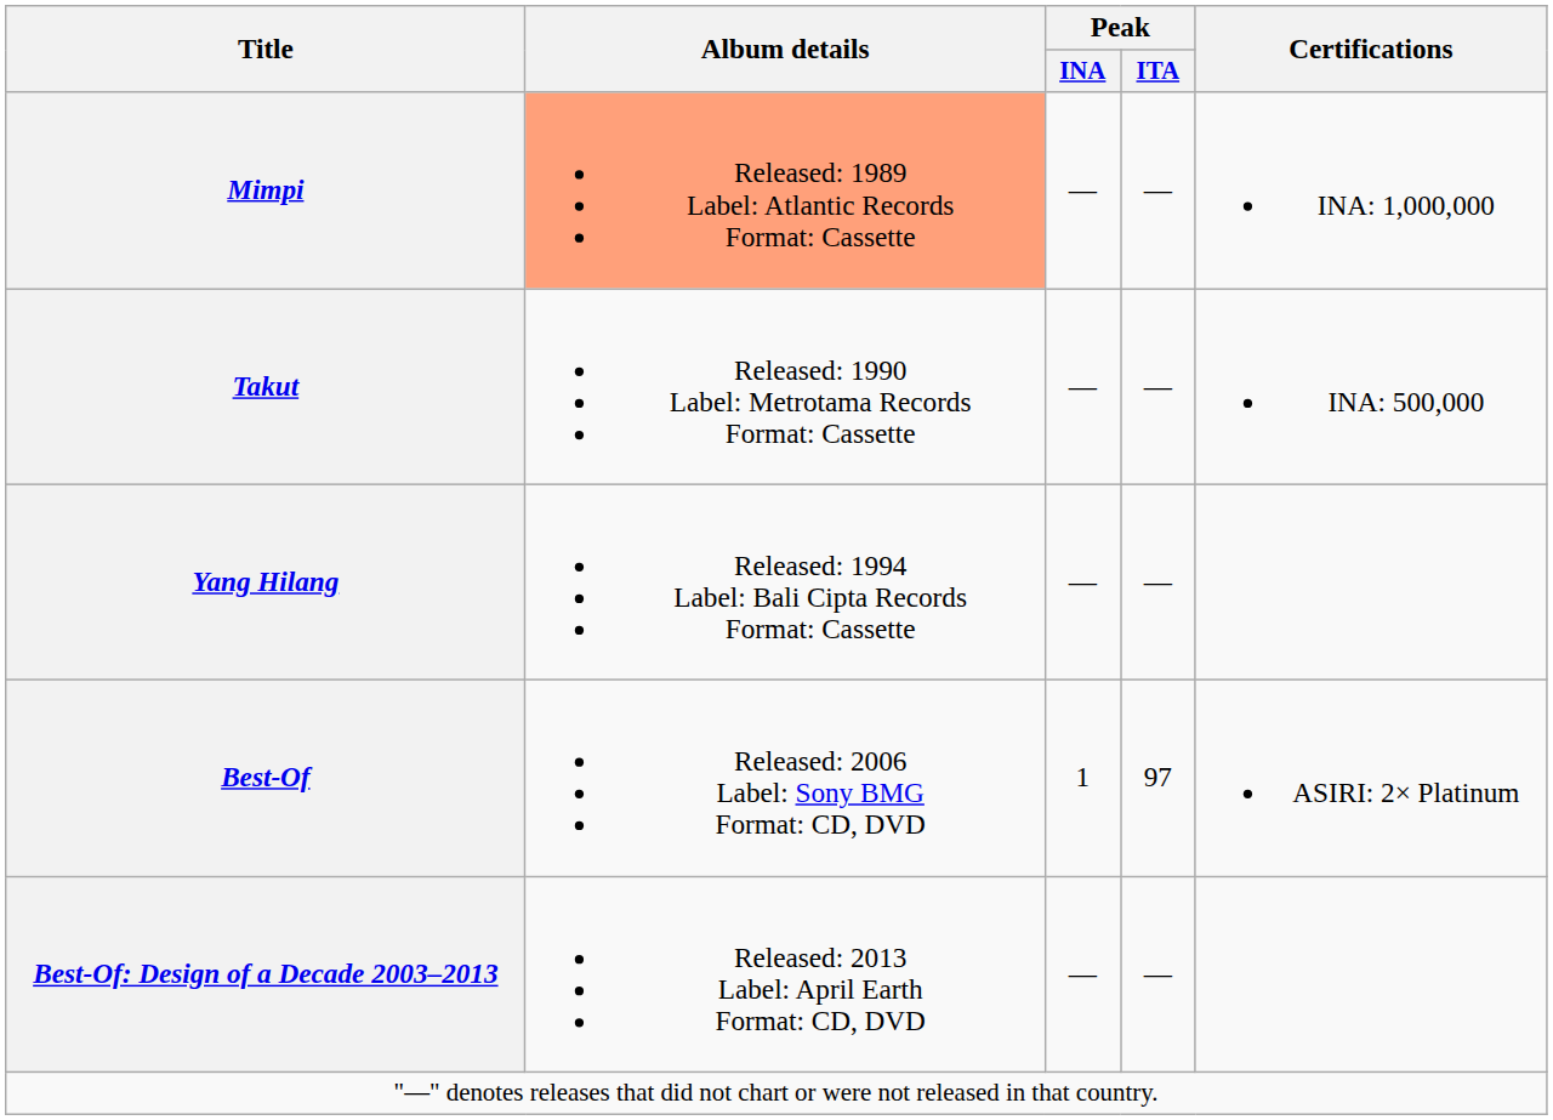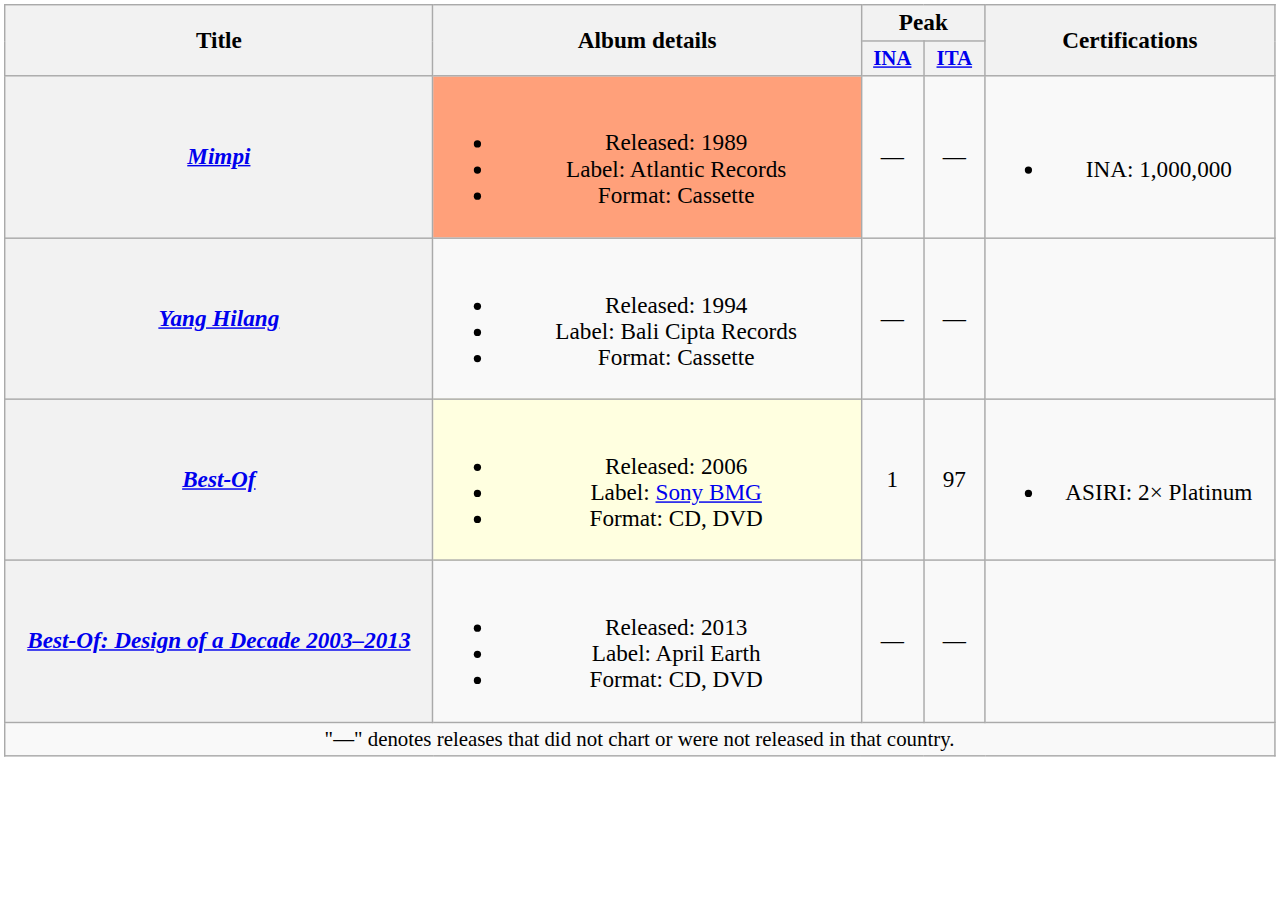- row: Takut | Released: 1990 Label: Metrotama Records Format: Cassette | — | — | INA: 500,000
Best-Of | Album details: no background -> lightyellow background
